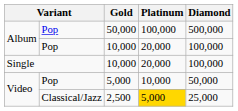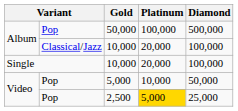Album / 10,000 | column 2: Pop -> Classical/Jazz
2,500 | column 2: Classical/Jazz -> Pop
